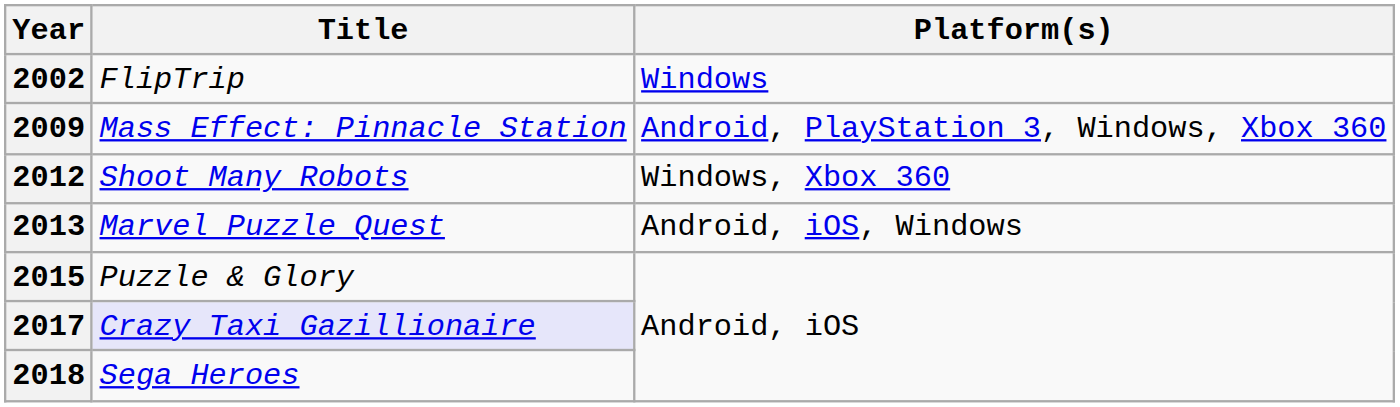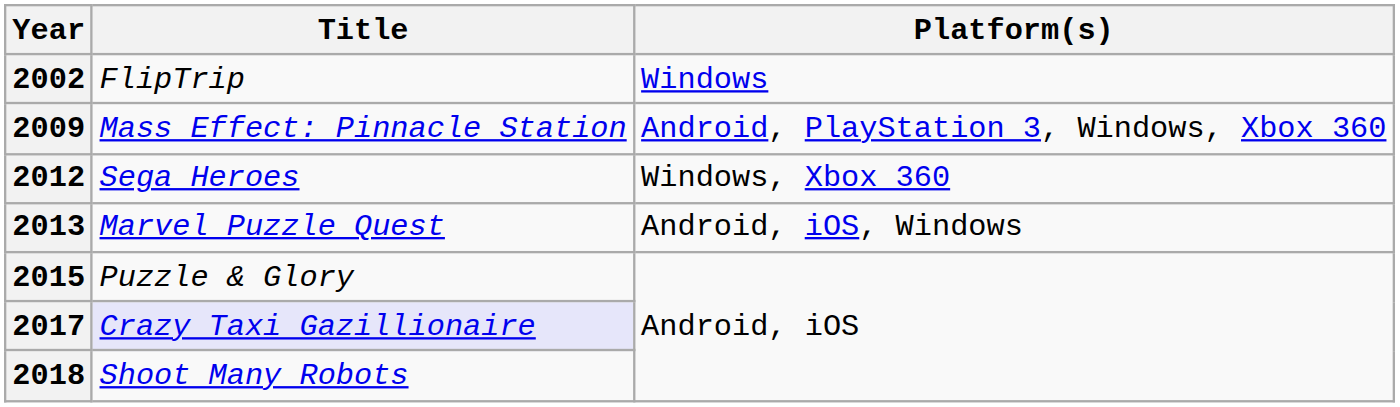2012 | Title: Shoot Many Robots -> Sega Heroes
2018 | Title: Sega Heroes -> Shoot Many Robots
